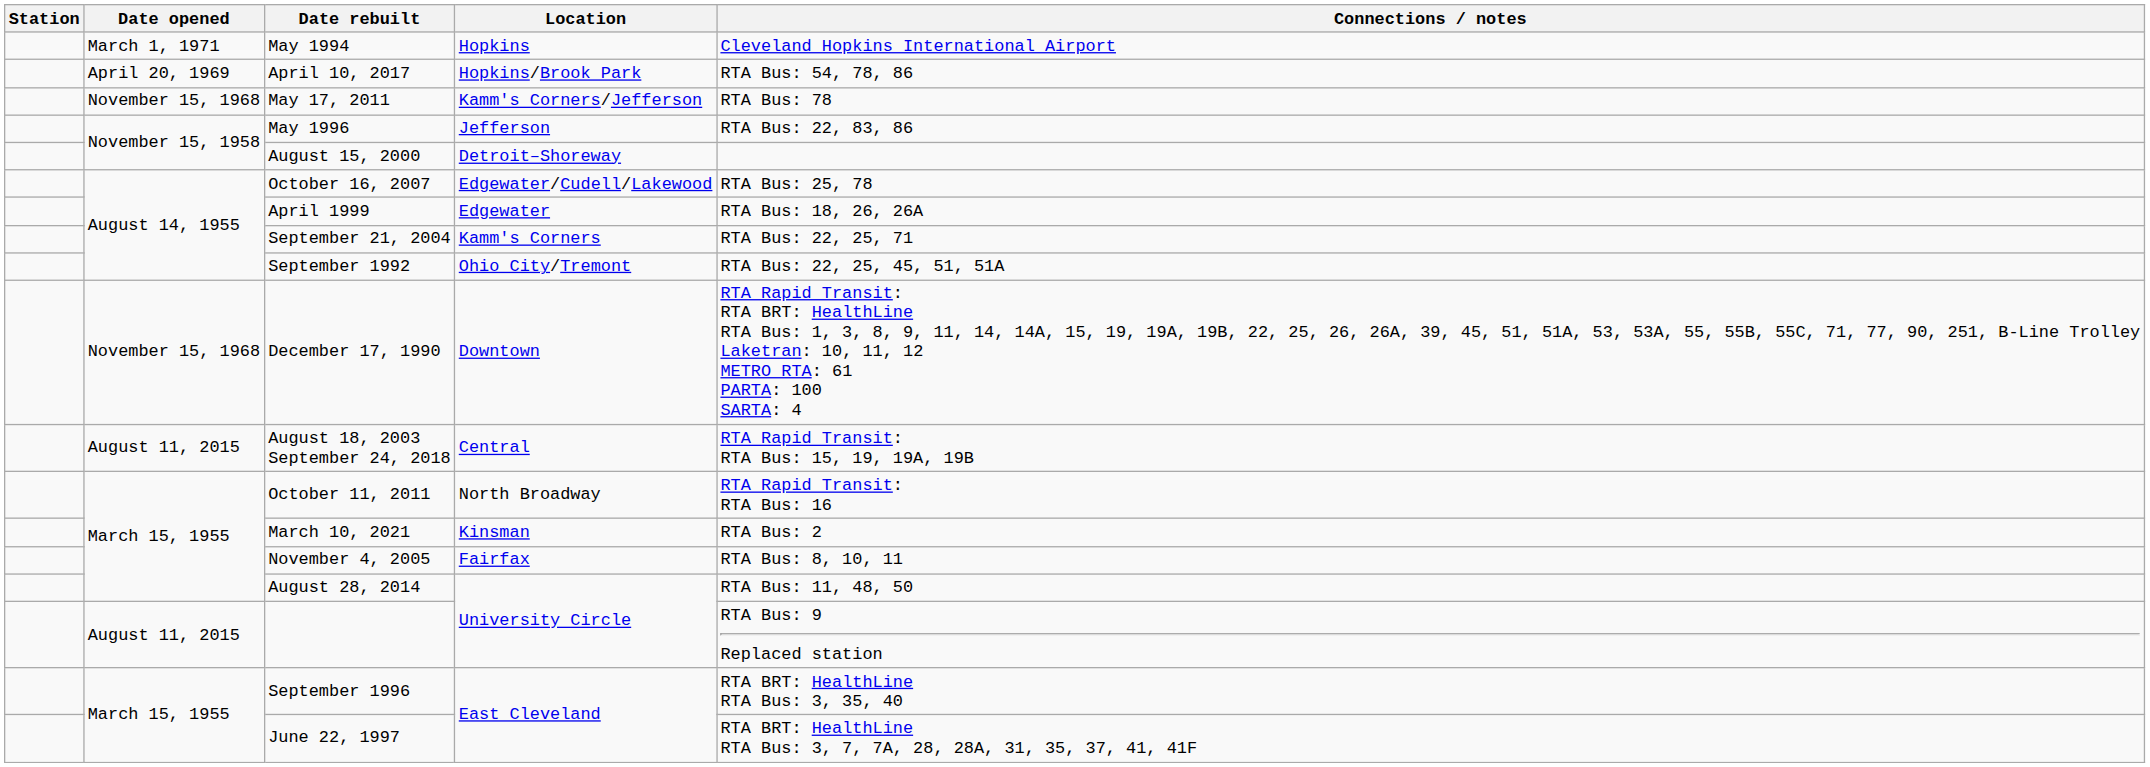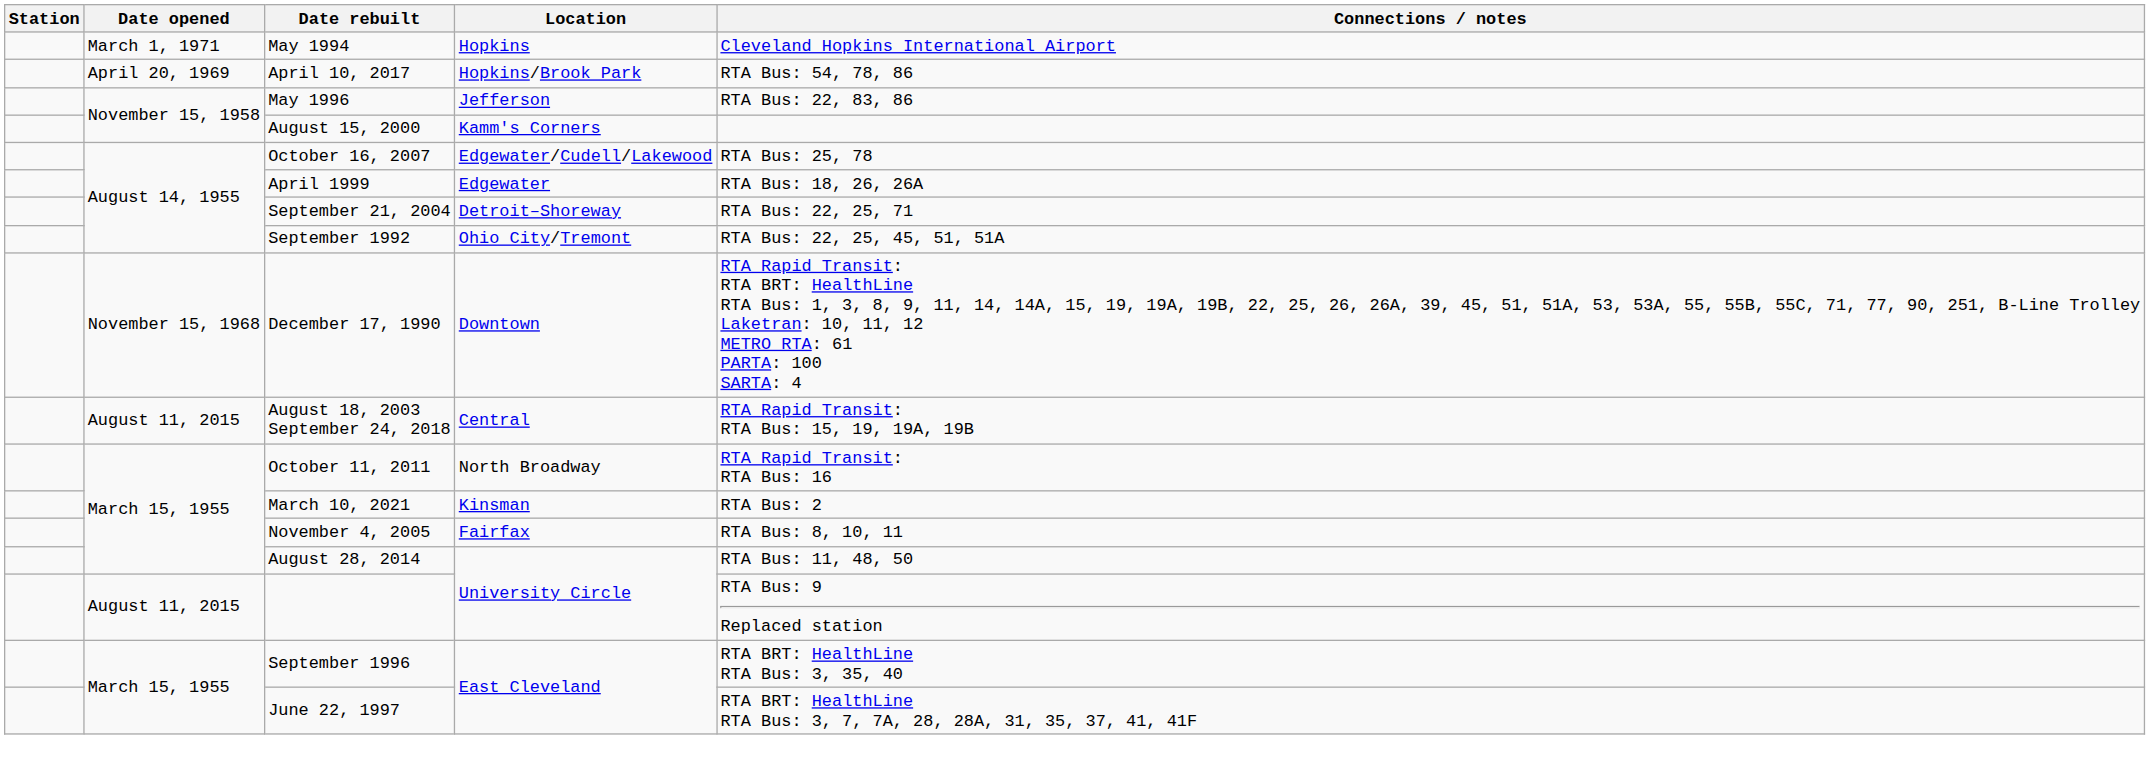- row: November 15, 1968 | May 17, 2011 | Kamm's Corners/Jefferson | RTA Bus: 78
August 15, 2000 | Location: Detroit–Shoreway -> Kamm's Corners
September 21, 2004 | Location: Kamm's Corners -> Detroit–Shoreway
